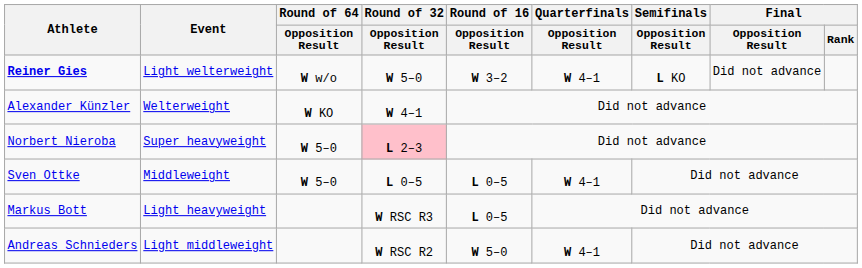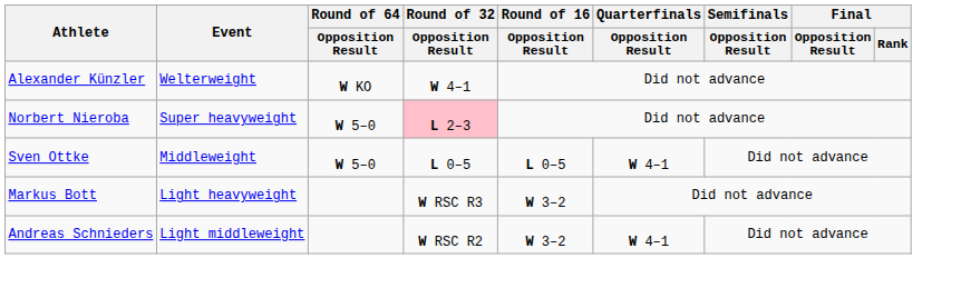- row: Reiner Gies | Light welterweight | W w/o | W 5–0 | W 3–2 | W 4–1 | L KO | Did not advance
Markus Bott | Round of 16 / Opposition Result: L 0–5 -> W 3–2
Andreas Schnieders | Round of 16 / Opposition Result: W 5–0 -> W 3–2
